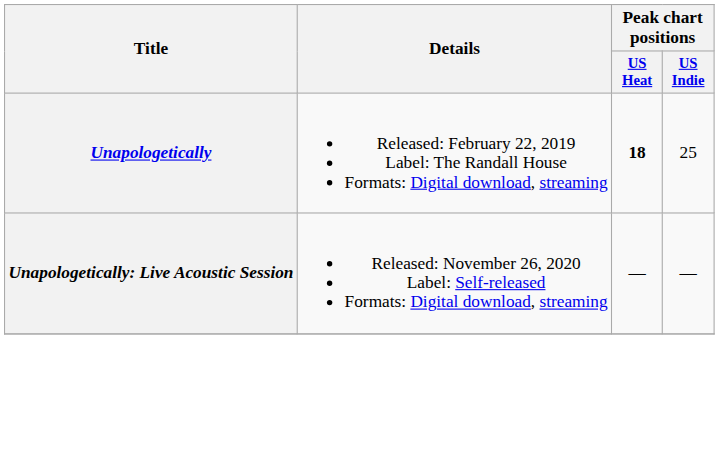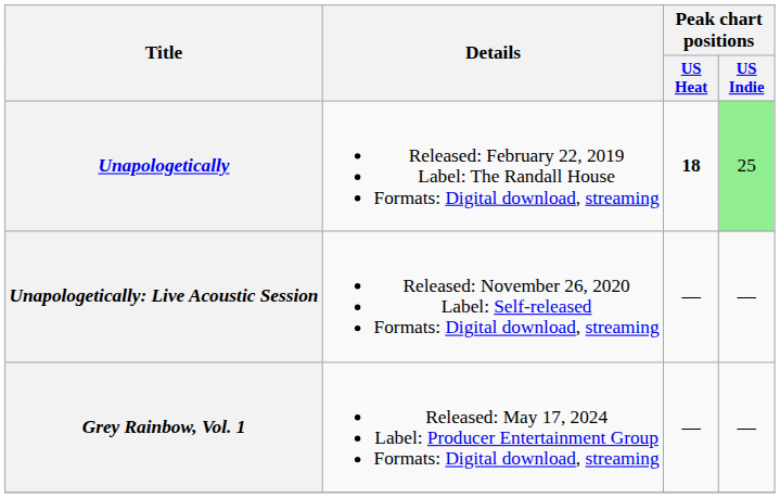Unapologetically | Peak chart positions / US Indie: no background -> lightgreen background
+ row: Grey Rainbow, Vol. 1 | Released: May 17, 2024 Label: Producer Entertainment Group Formats: Digital download, streaming | — | —
